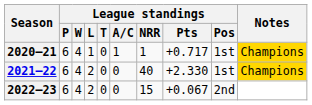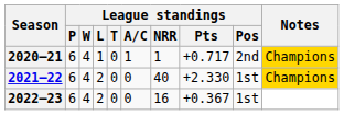2020–21 | League standings / Pos: 1st -> 2nd
2022–23 | League standings / NRR: 15 -> 16
2022–23 | League standings / Pts: +0.067 -> +0.367
2022–23 | League standings / Pos: 2nd -> 1st
